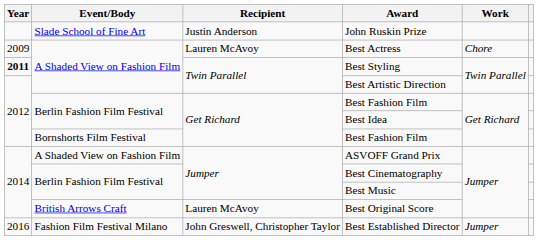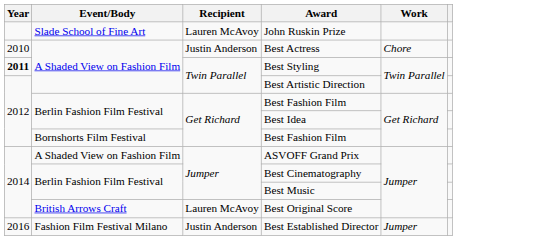John Ruskin Prize | Recipient: Justin Anderson -> Lauren McAvoy
Best Actress | Year: 2009 -> 2010
Best Actress | Recipient: Lauren McAvoy -> Justin Anderson
Best Established Director | Recipient: John Greswell, Christopher Taylor -> Justin Anderson
